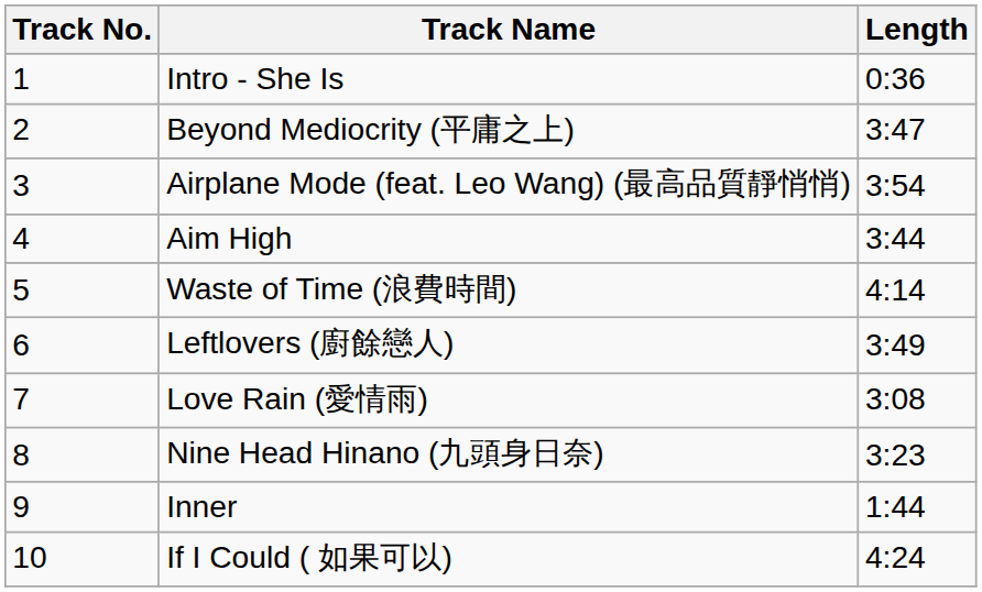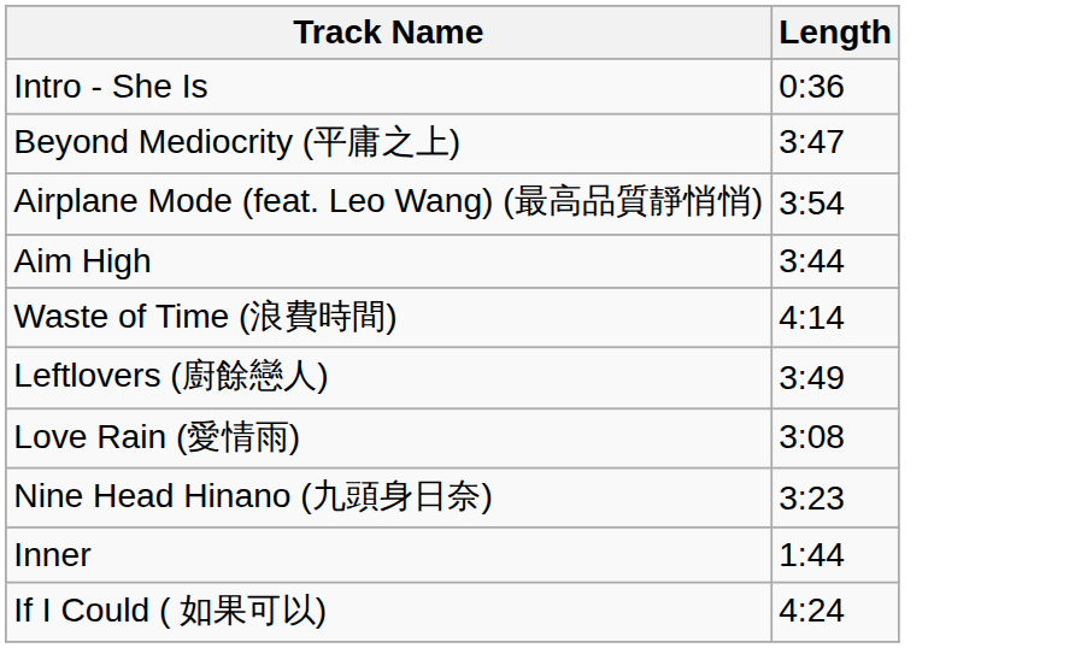- column: Track No. | 1 | 2 | 3 | 4 | 5 | 6 | 7 | 8 | 9 | 10
